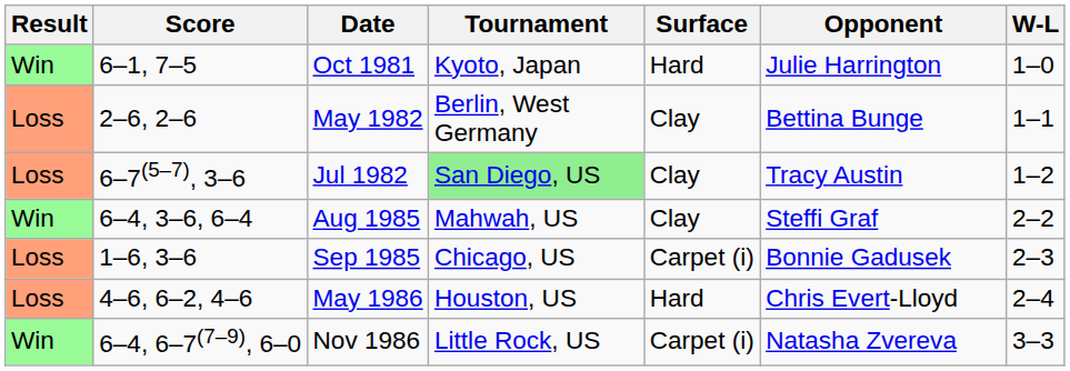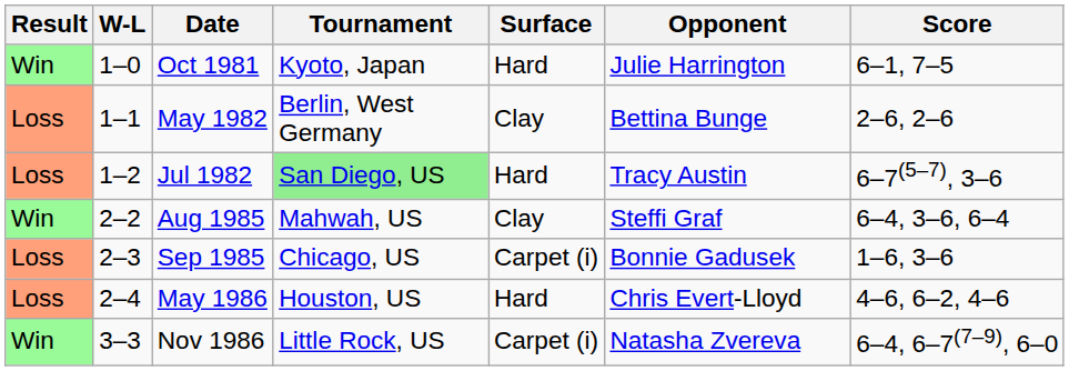columns swapped: W-L <-> Score
Jul 1982 | Surface: Clay -> Hard
